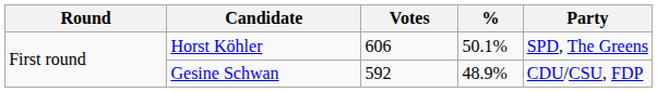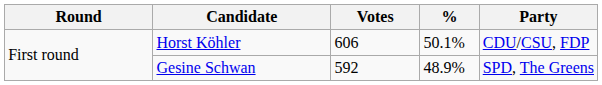Horst Köhler | Party: SPD, The Greens -> CDU/CSU, FDP
Gesine Schwan | Party: CDU/CSU, FDP -> SPD, The Greens
